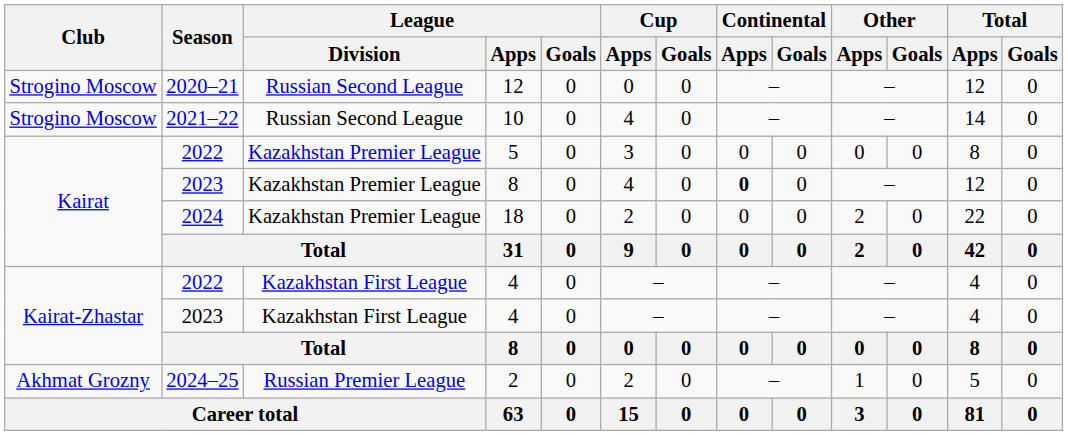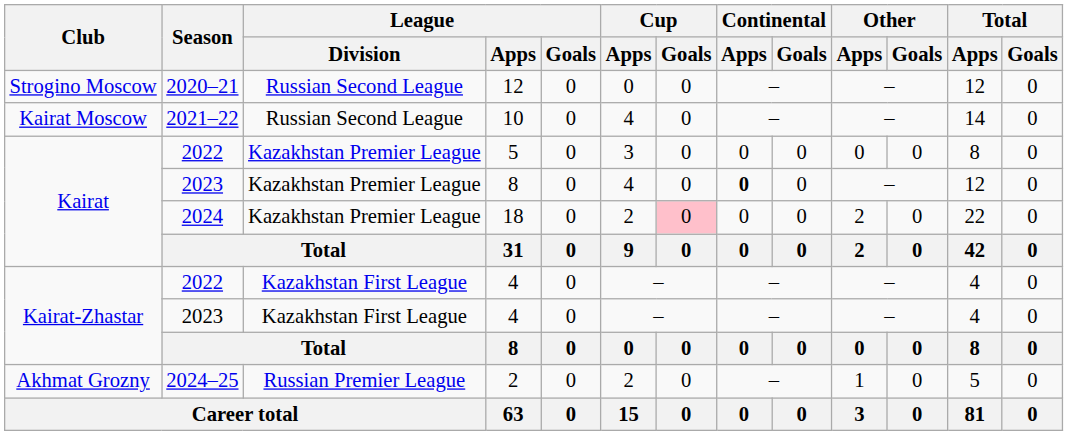10 | Club: Strogino Moscow -> Kairat Moscow
18 | Cup / Goals: no background -> pink background
